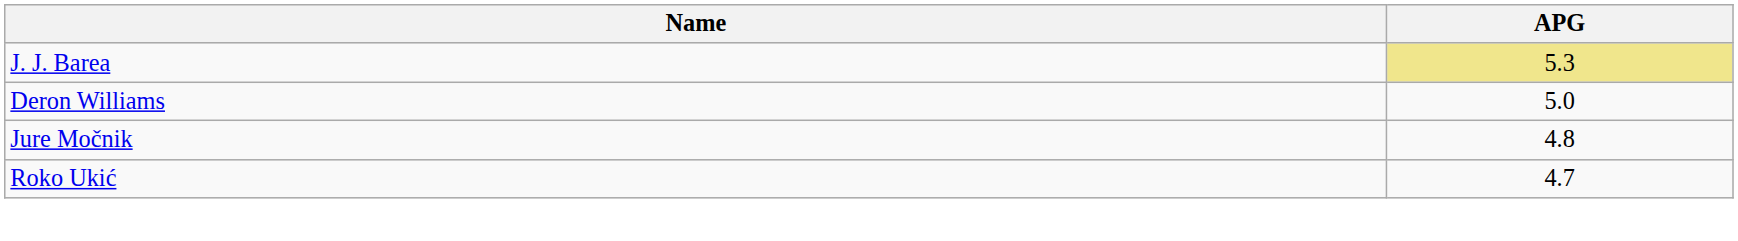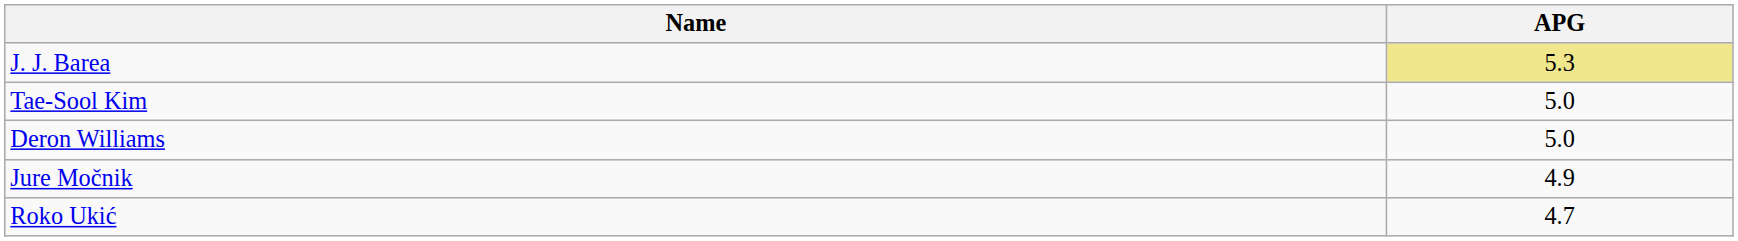+ row: Tae-Sool Kim | 5.0
Jure Močnik | APG: 4.8 -> 4.9
